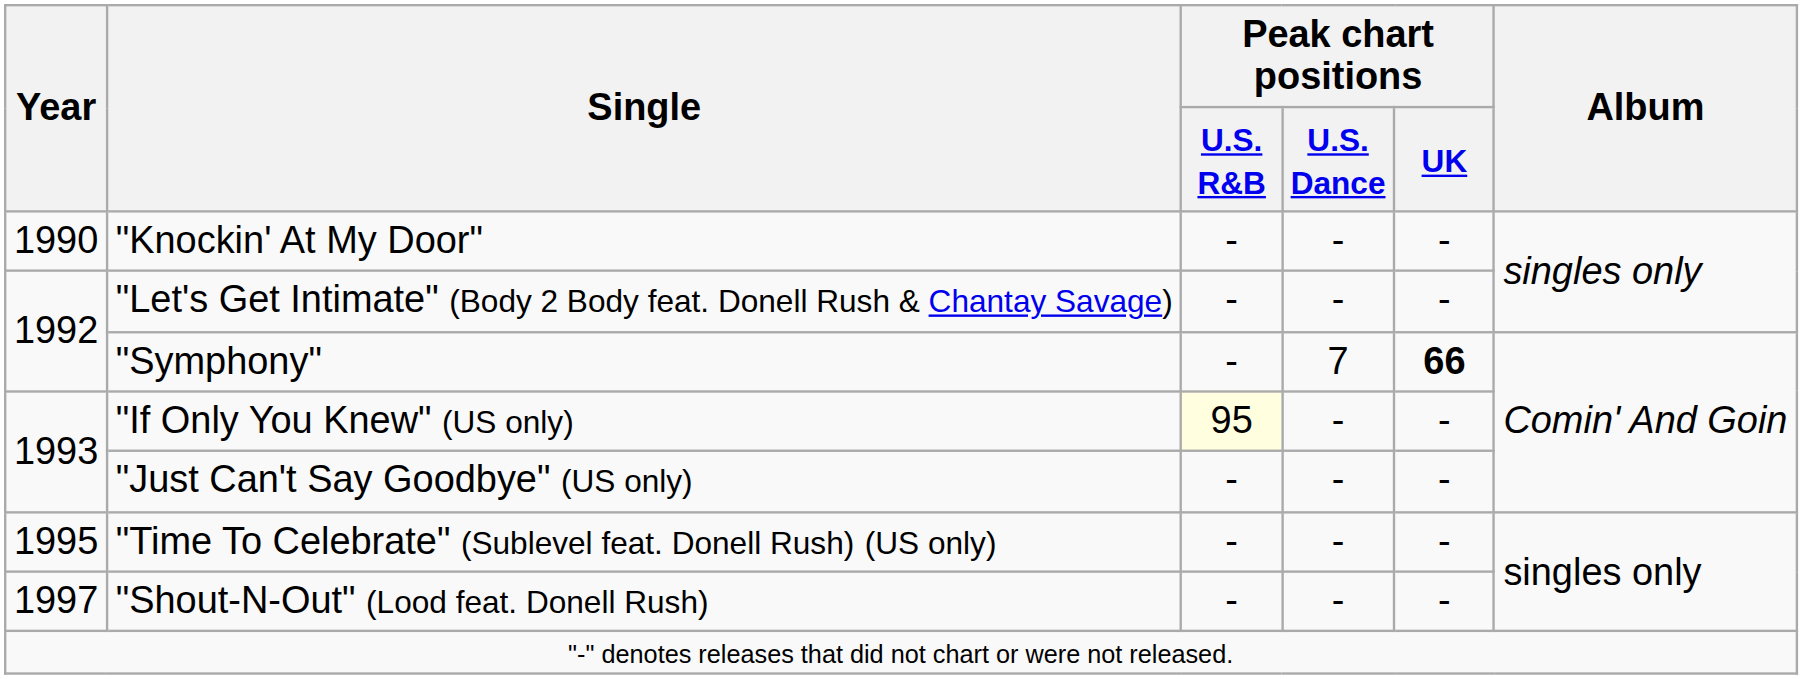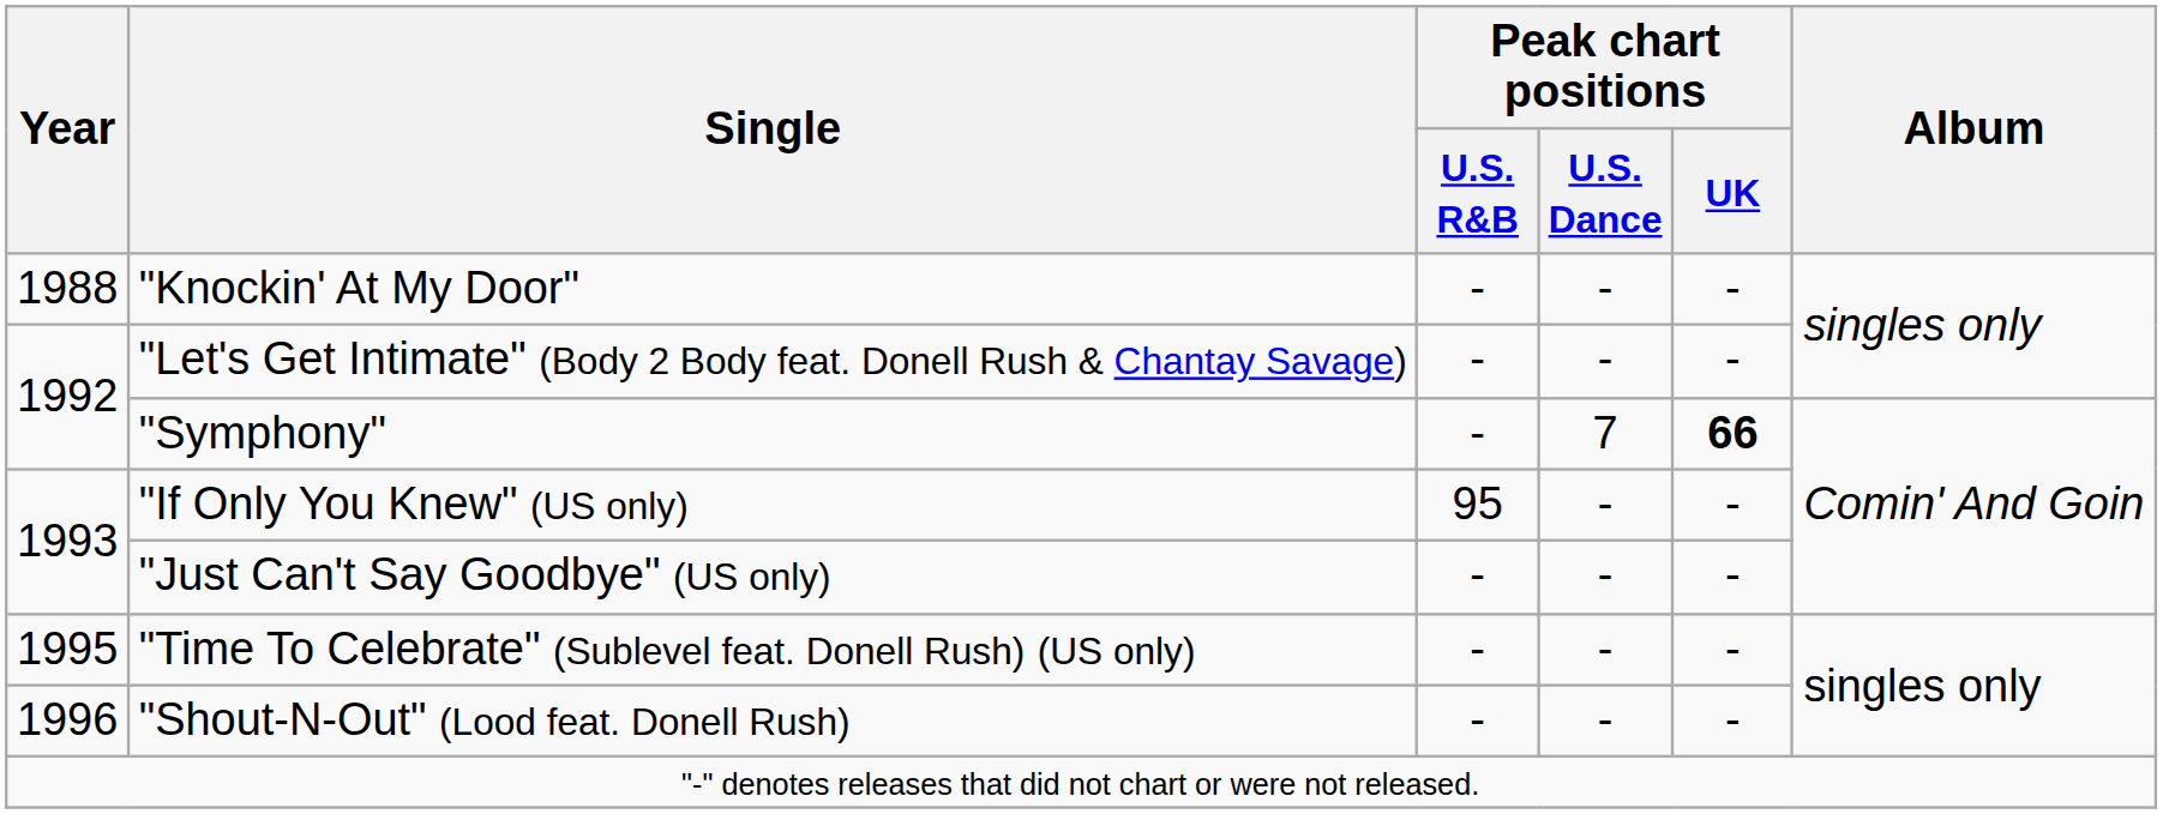"Knockin' At My Door" | Year: 1990 -> 1988
"If Only You Knew" (US only) | Peak chart positions / U.S. R&B: lightyellow background -> no background
"Shout-N-Out" (Lood feat. Donell Rush) | Year: 1997 -> 1996
